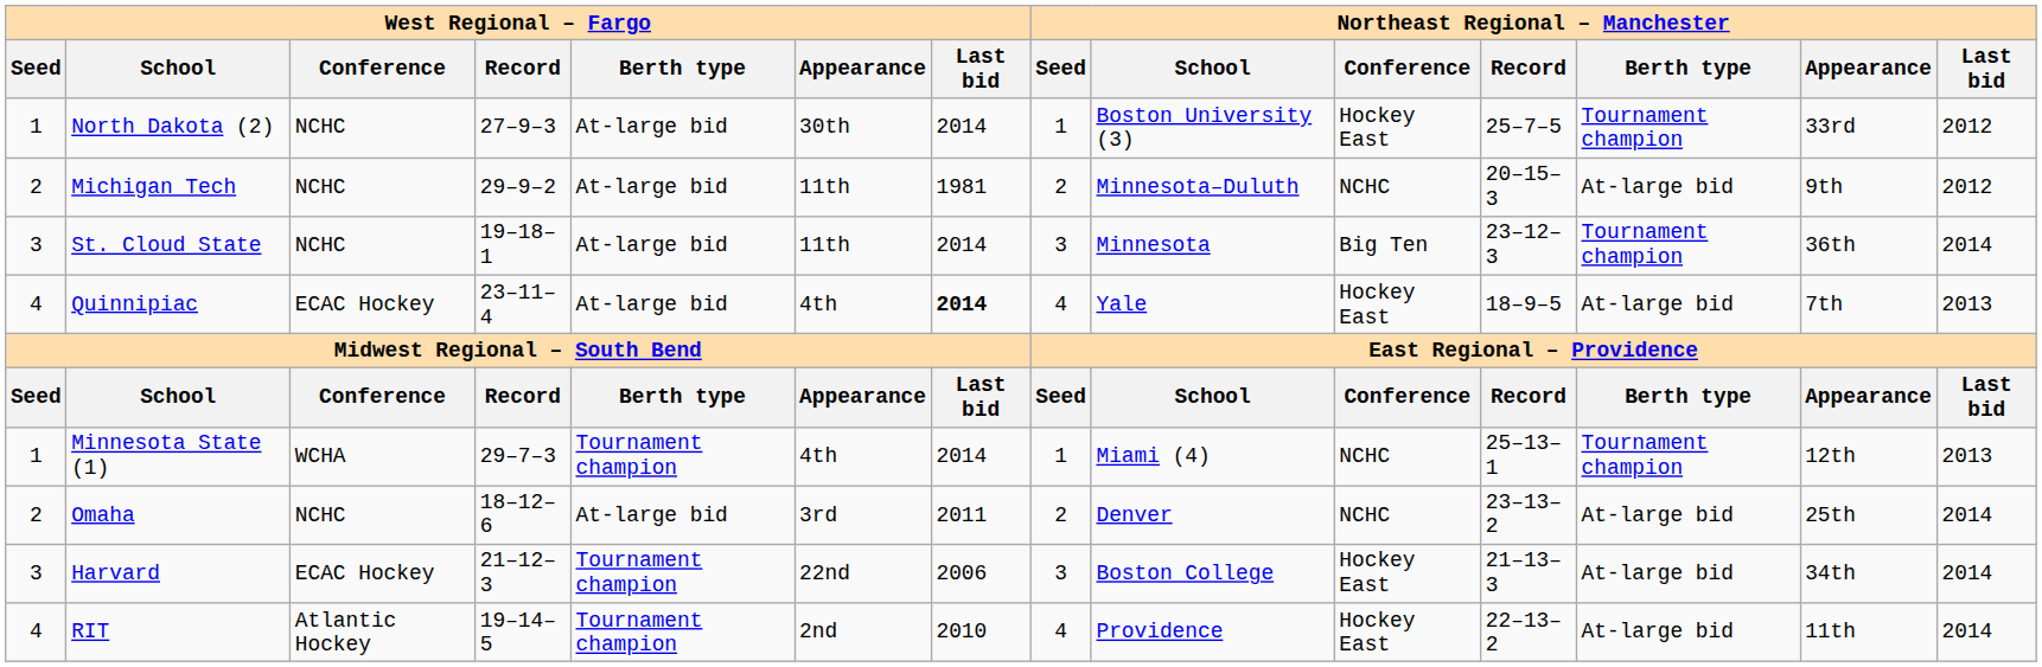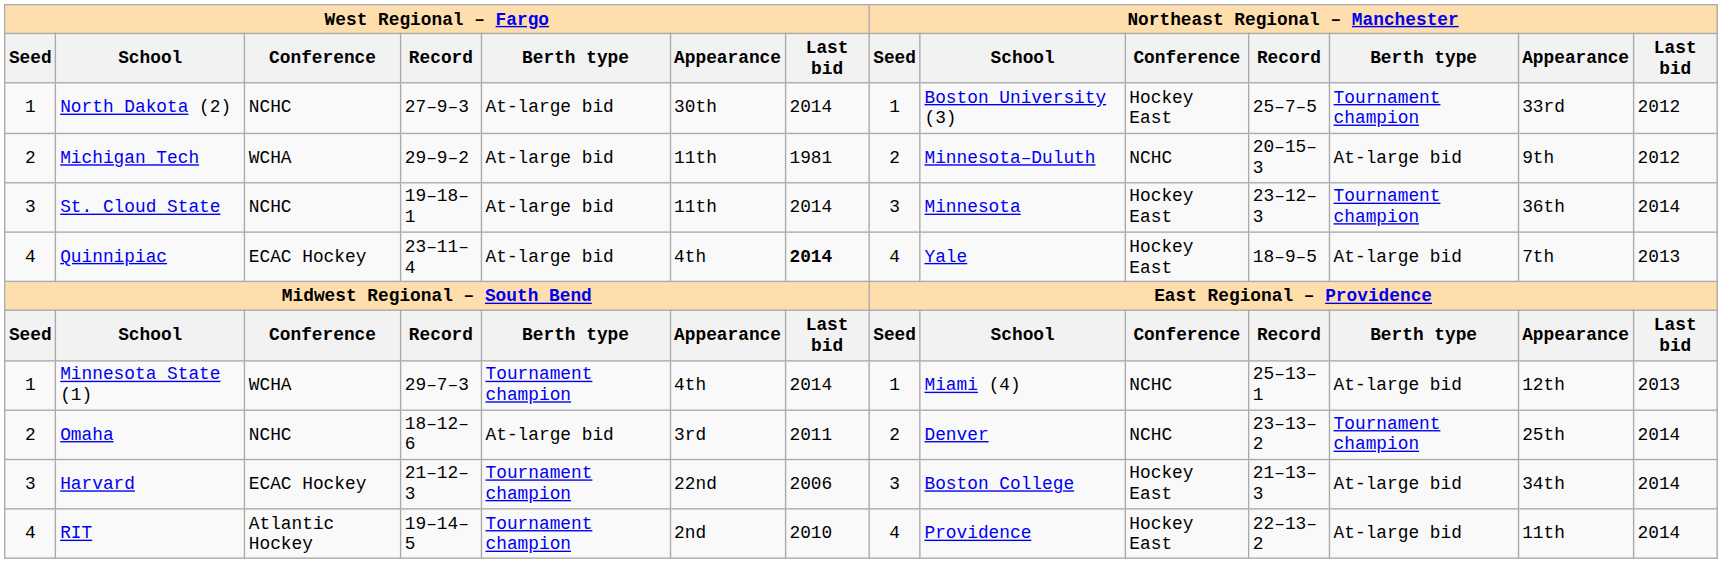Michigan Tech | West Regional – Fargo / Conference: NCHC -> WCHA
St. Cloud State | Northeast Regional – Manchester / Conference: Big Ten -> Hockey East
Minnesota State (1) | Northeast Regional – Manchester / Berth type: Tournament champion -> At-large bid
Omaha | Northeast Regional – Manchester / Berth type: At-large bid -> Tournament champion
